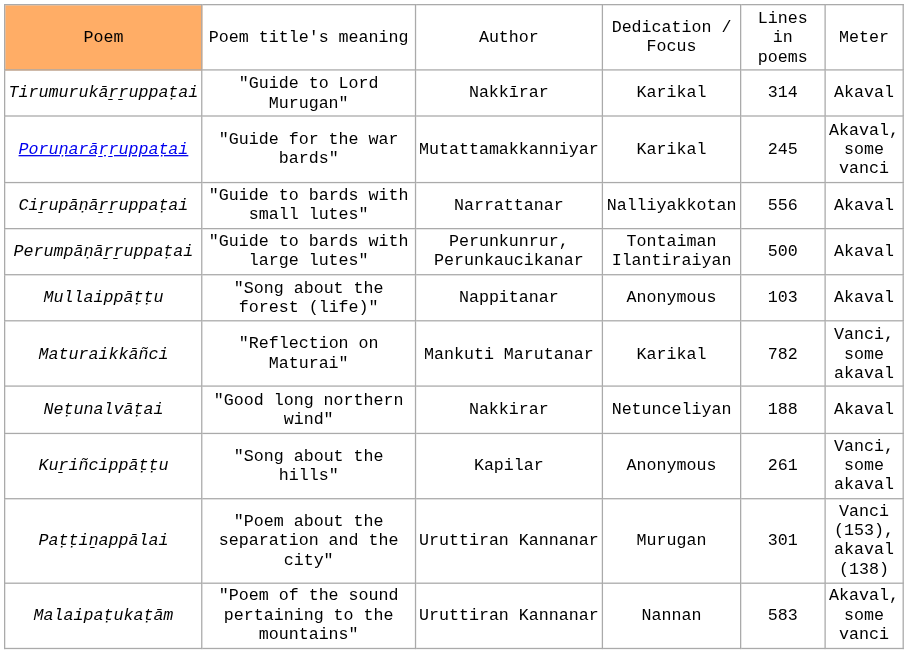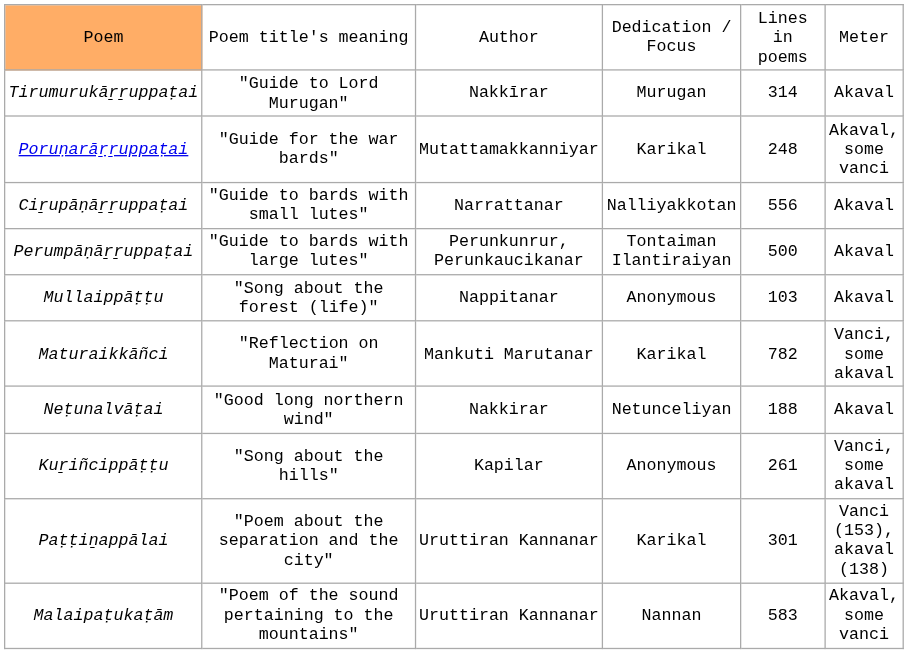Tirumurukāṟṟuppaṭai | column 4: Karikal -> Murugan
Poruṇarāṟṟuppaṭai | column 5: 245 -> 248
Paṭṭiṉappālai | column 4: Murugan -> Karikal
